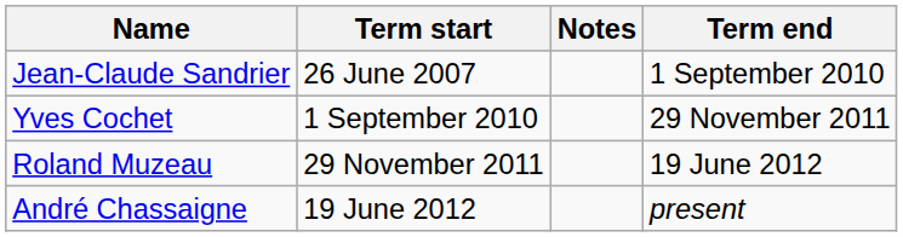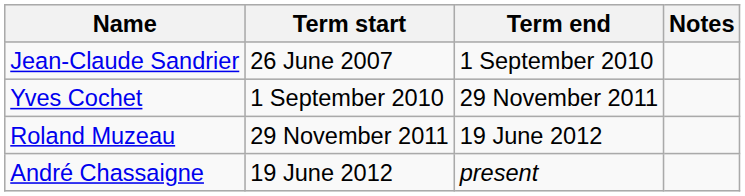columns swapped: Term end <-> Notes
